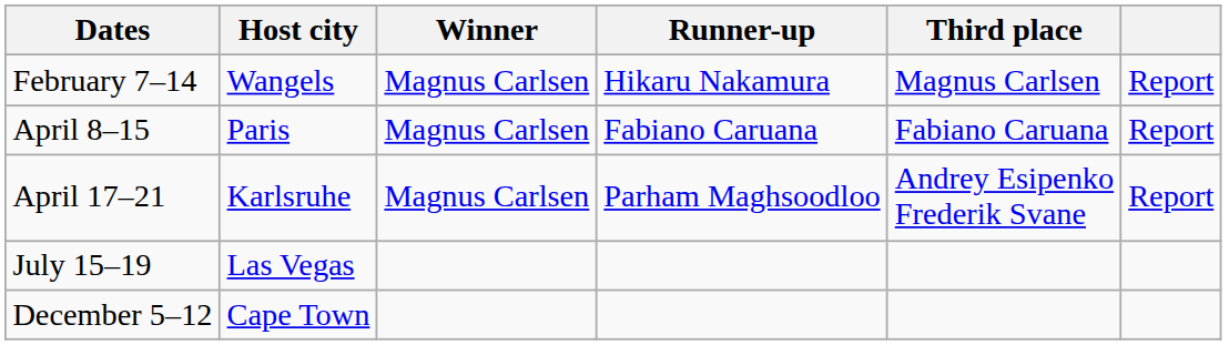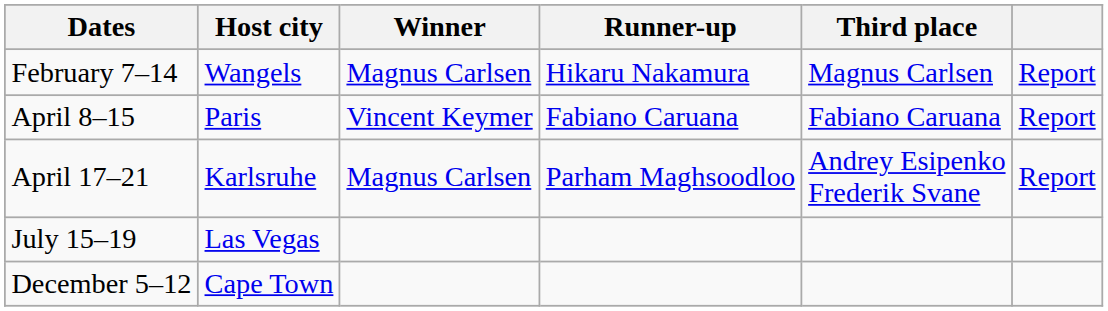April 8–15 | Winner: Magnus Carlsen -> Vincent Keymer
